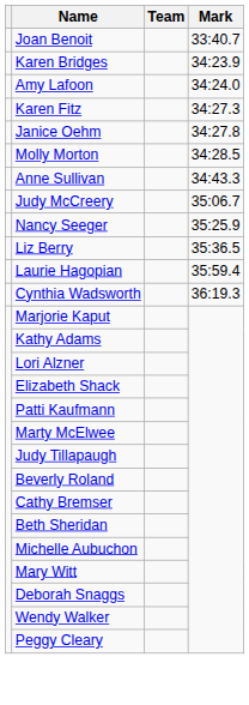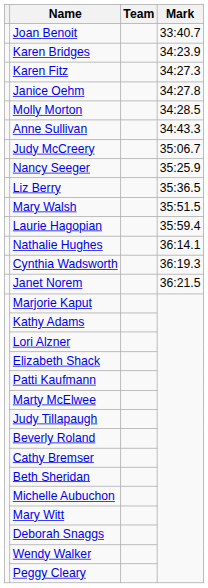- row: Amy Lafoon | 34:24.0
+ row: Mary Walsh | 35:51.5
+ row: Nathalie Hughes | 36:14.1
+ row: Janet Norem | 36:21.5
